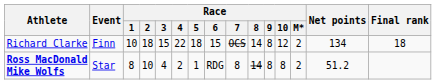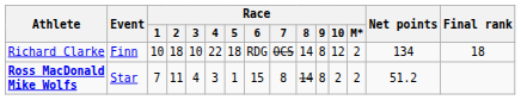Richard Clarke | Race / 3: 15 -> 10
Richard Clarke | Race / 6: 15 -> RDG
Ross MacDonald Mike Wolfs | Race / 1: 8 -> 7
Ross MacDonald Mike Wolfs | Race / 2: 10 -> 11
Ross MacDonald Mike Wolfs | Race / 4: 2 -> 3
Ross MacDonald Mike Wolfs | Race / 6: RDG -> 15
Ross MacDonald Mike Wolfs | Race / 10: 8 -> 2
